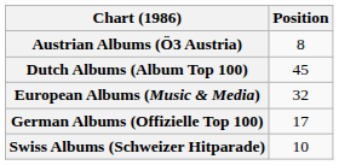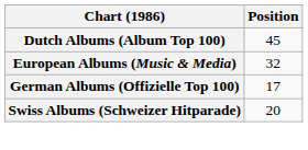- row: Austrian Albums (Ö3 Austria) | 8
Swiss Albums (Schweizer Hitparade) | Position: 10 -> 20
